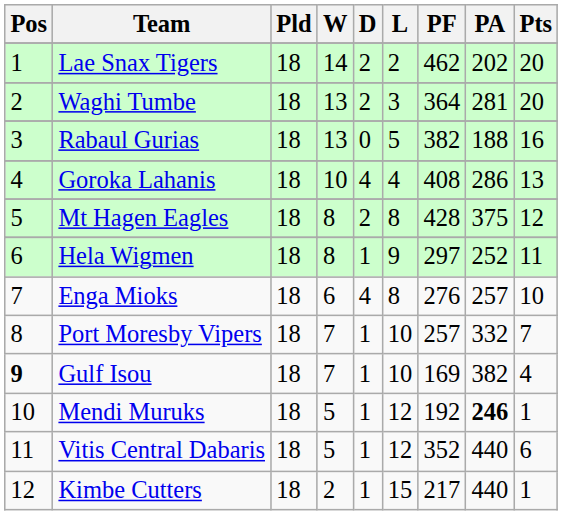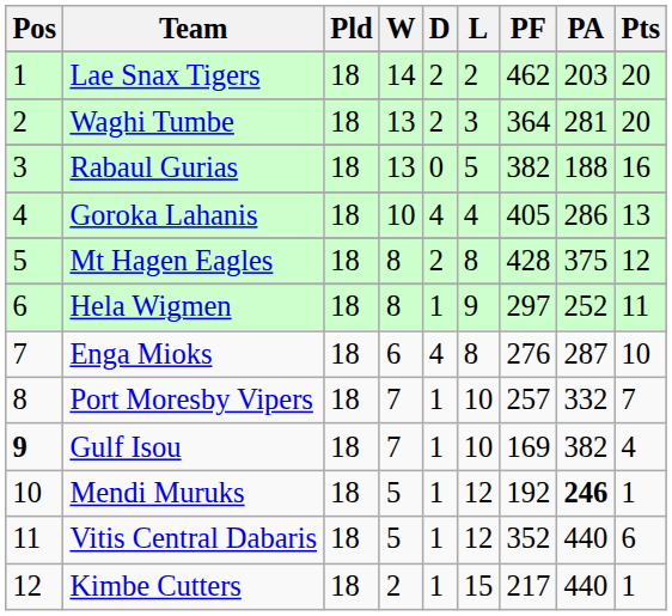Lae Snax Tigers | PA: 202 -> 203
Goroka Lahanis | PF: 408 -> 405
Enga Mioks | PA: 257 -> 287
